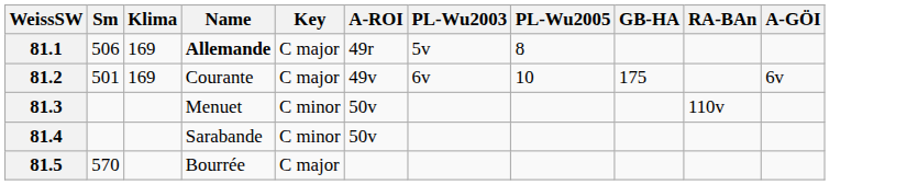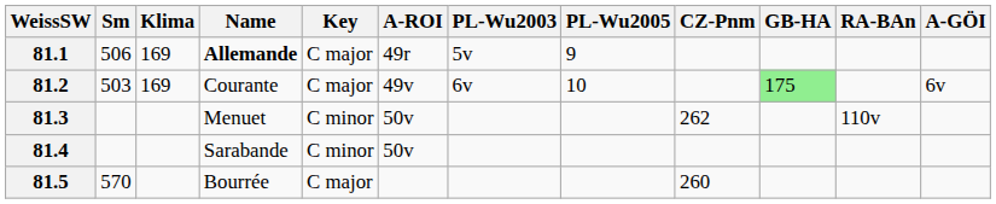+ column: CZ-Pnm | 262 | 260
81.1 | PL-Wu2005: 8 -> 9
81.2 | Sm: 501 -> 503
81.2 | GB-HA: no background -> lightgreen background
